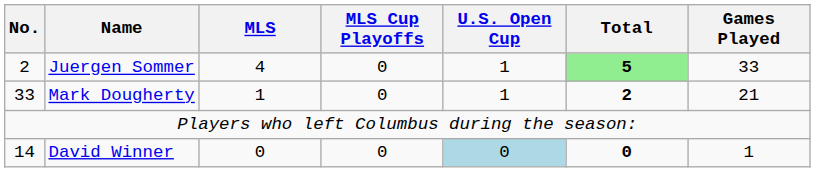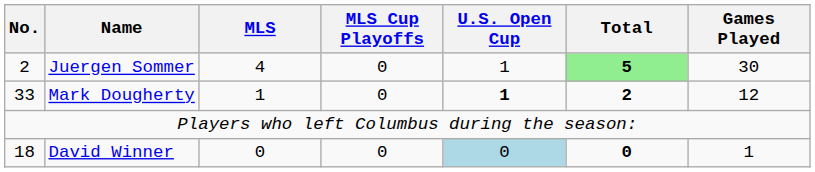Juergen Sommer | Games Played: 33 -> 30
Mark Dougherty | U.S. Open Cup: normal -> bold
Mark Dougherty | Games Played: 21 -> 12
David Winner | No.: 14 -> 18
